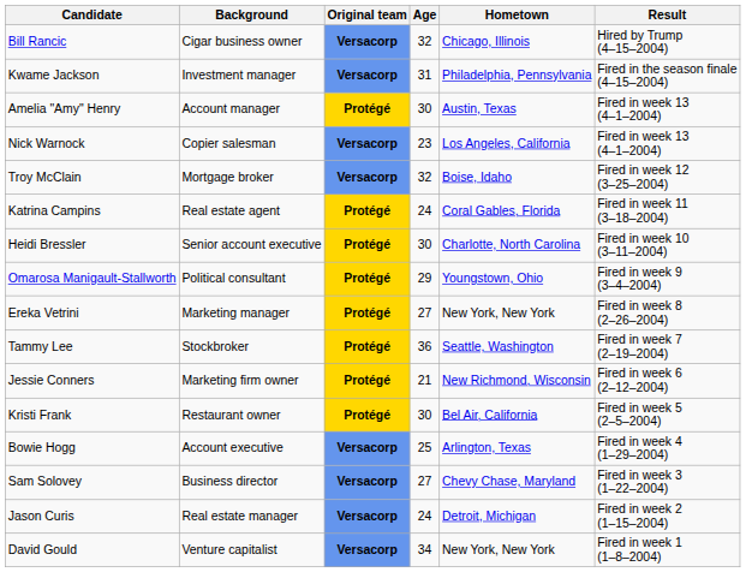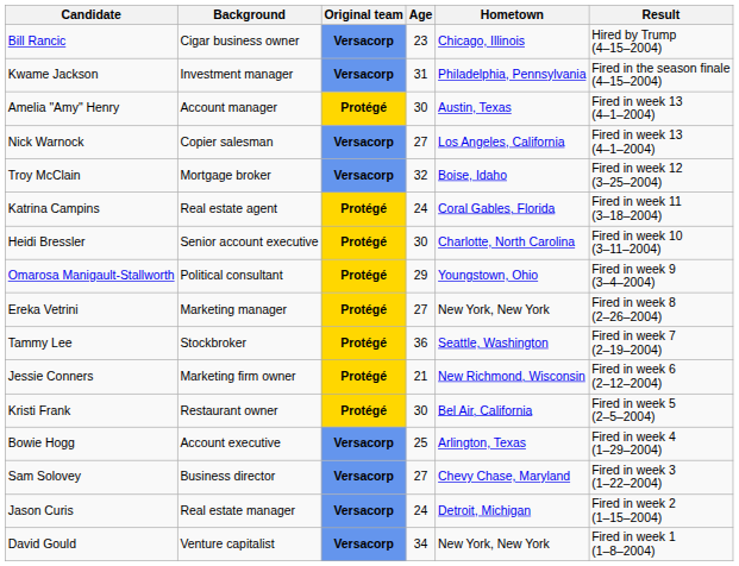Bill Rancic | Age: 32 -> 23
Nick Warnock | Age: 23 -> 27
